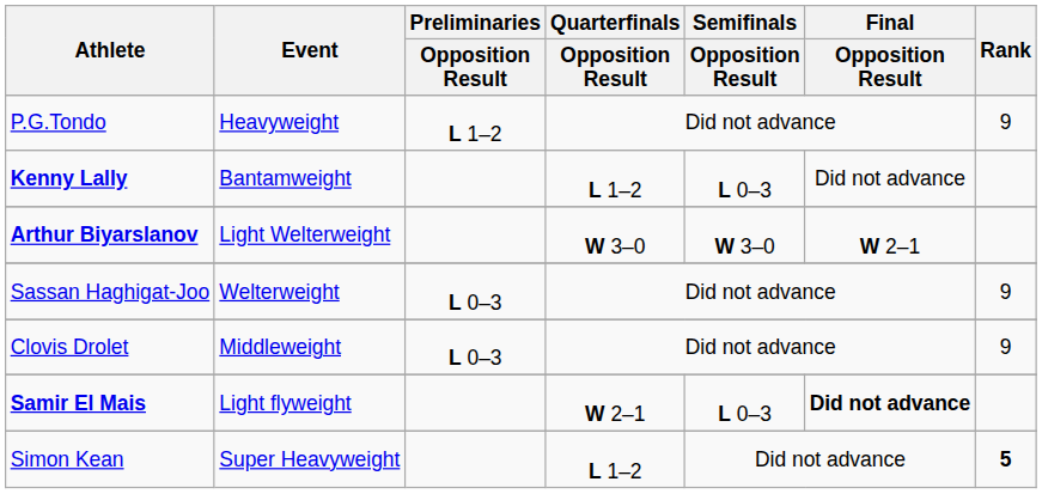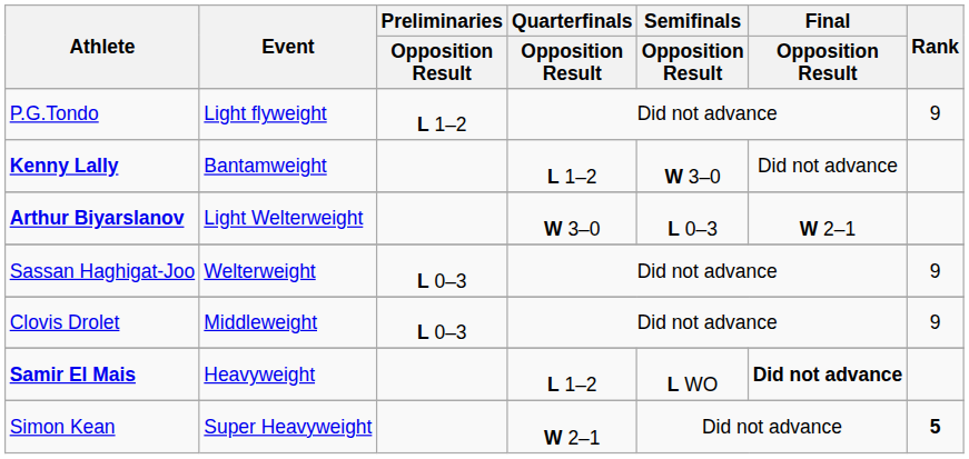P.G.Tondo | Event: Heavyweight -> Light flyweight
Kenny Lally | Semifinals / Opposition Result: L 0–3 -> W 3–0
Arthur Biyarslanov | Semifinals / Opposition Result: W 3–0 -> L 0–3
Samir El Mais | Event: Light flyweight -> Heavyweight
Samir El Mais | Quarterfinals / Opposition Result: W 2–1 -> L 1–2
Samir El Mais | Semifinals / Opposition Result: L 0–3 -> L WO
Simon Kean | Quarterfinals / Opposition Result: L 1–2 -> W 2–1
